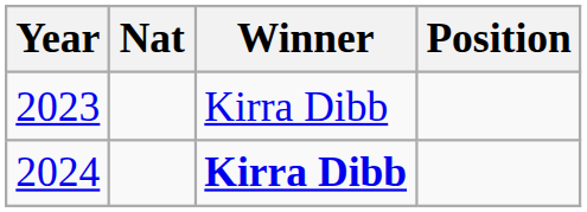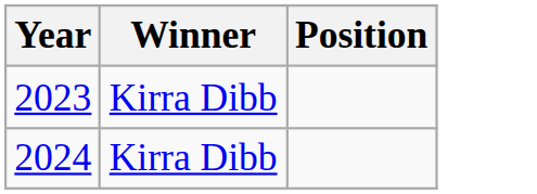- column: Nat
2024 | Winner: bold -> normal
